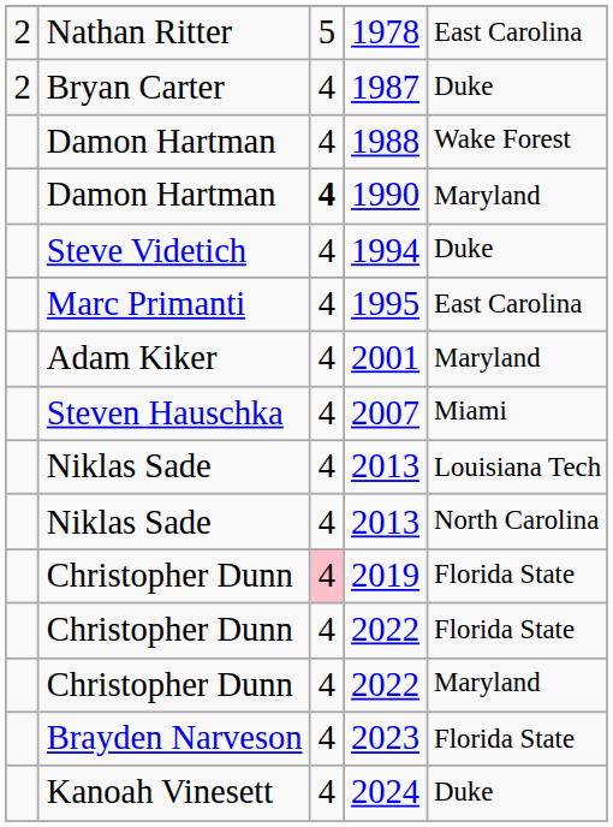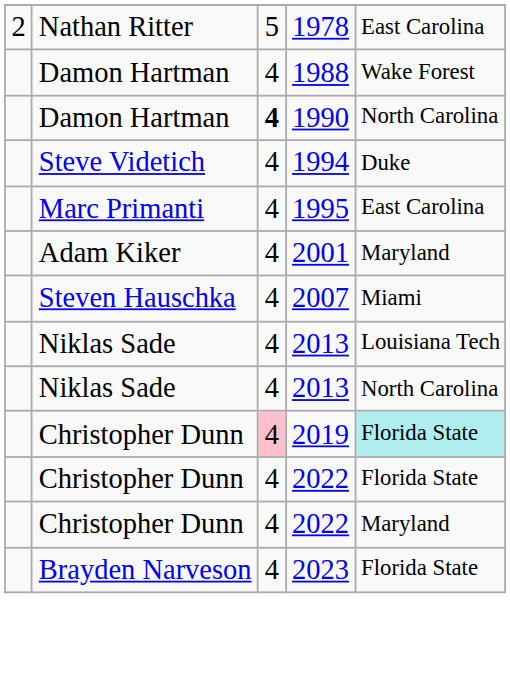- row: 2 | Bryan Carter | 4 | 1987 | Duke
1990 | column 5: Maryland -> North Carolina
2019 | column 5: no background -> paleturquoise background
- row: Kanoah Vinesett | 4 | 2024 | Duke
